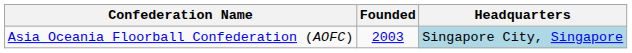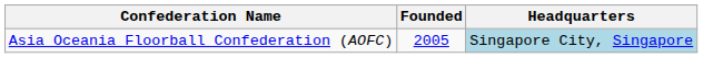Asia Oceania Floorball Confederation (AOFC) | Founded: 2003 -> 2005
